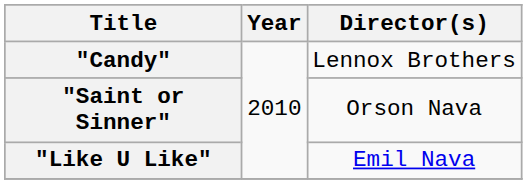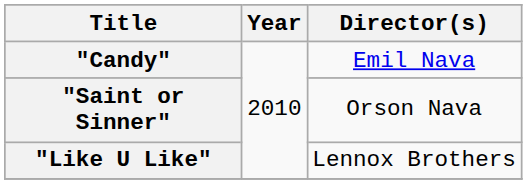"Candy" | Director(s): Lennox Brothers -> Emil Nava
"Like U Like" | Director(s): Emil Nava -> Lennox Brothers
